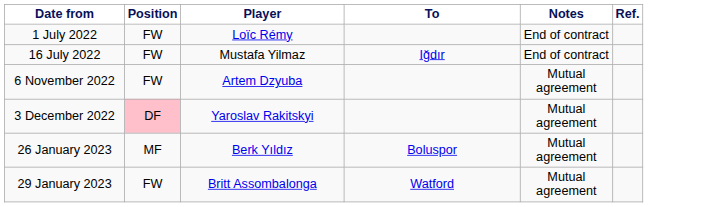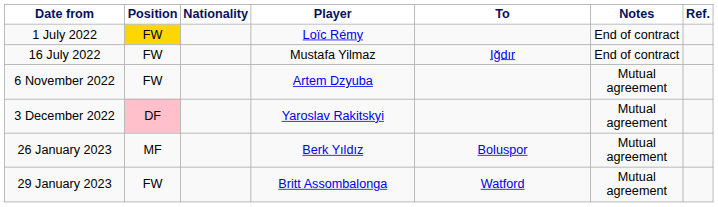+ column: Nationality
1 July 2022 | Position: no background -> gold background
